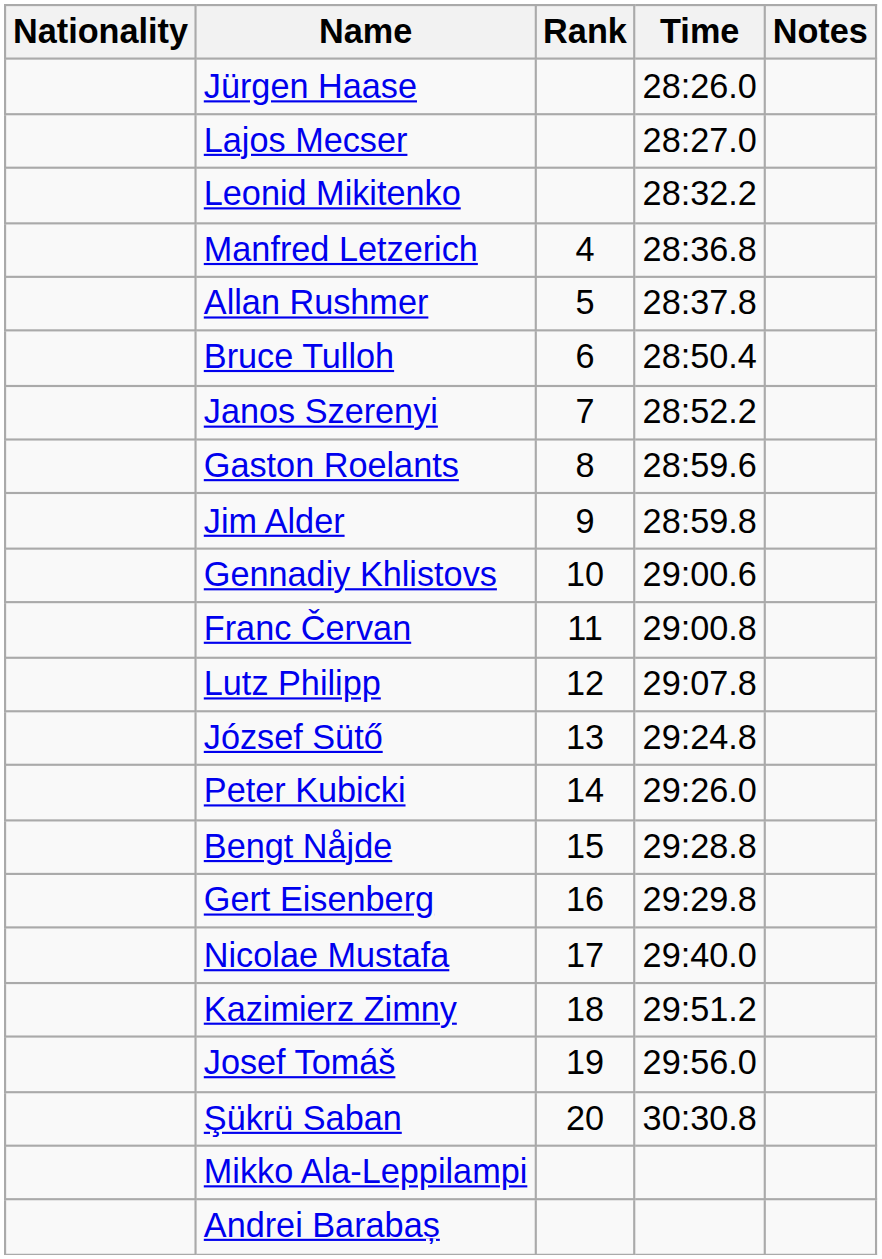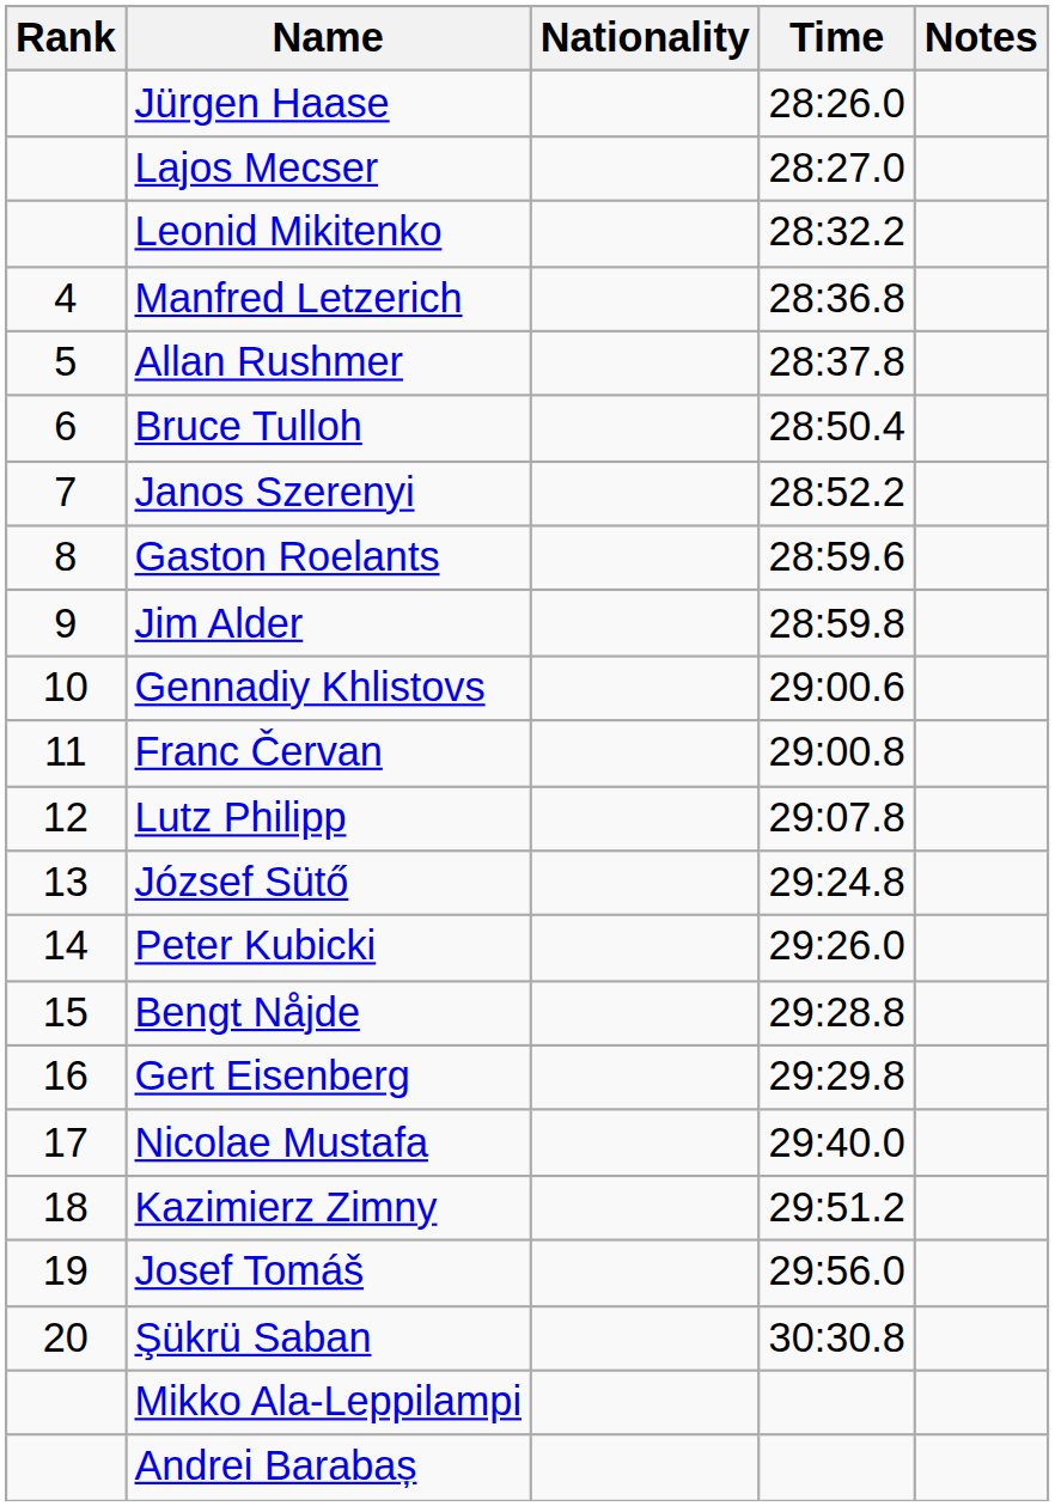columns swapped: Rank <-> Nationality
